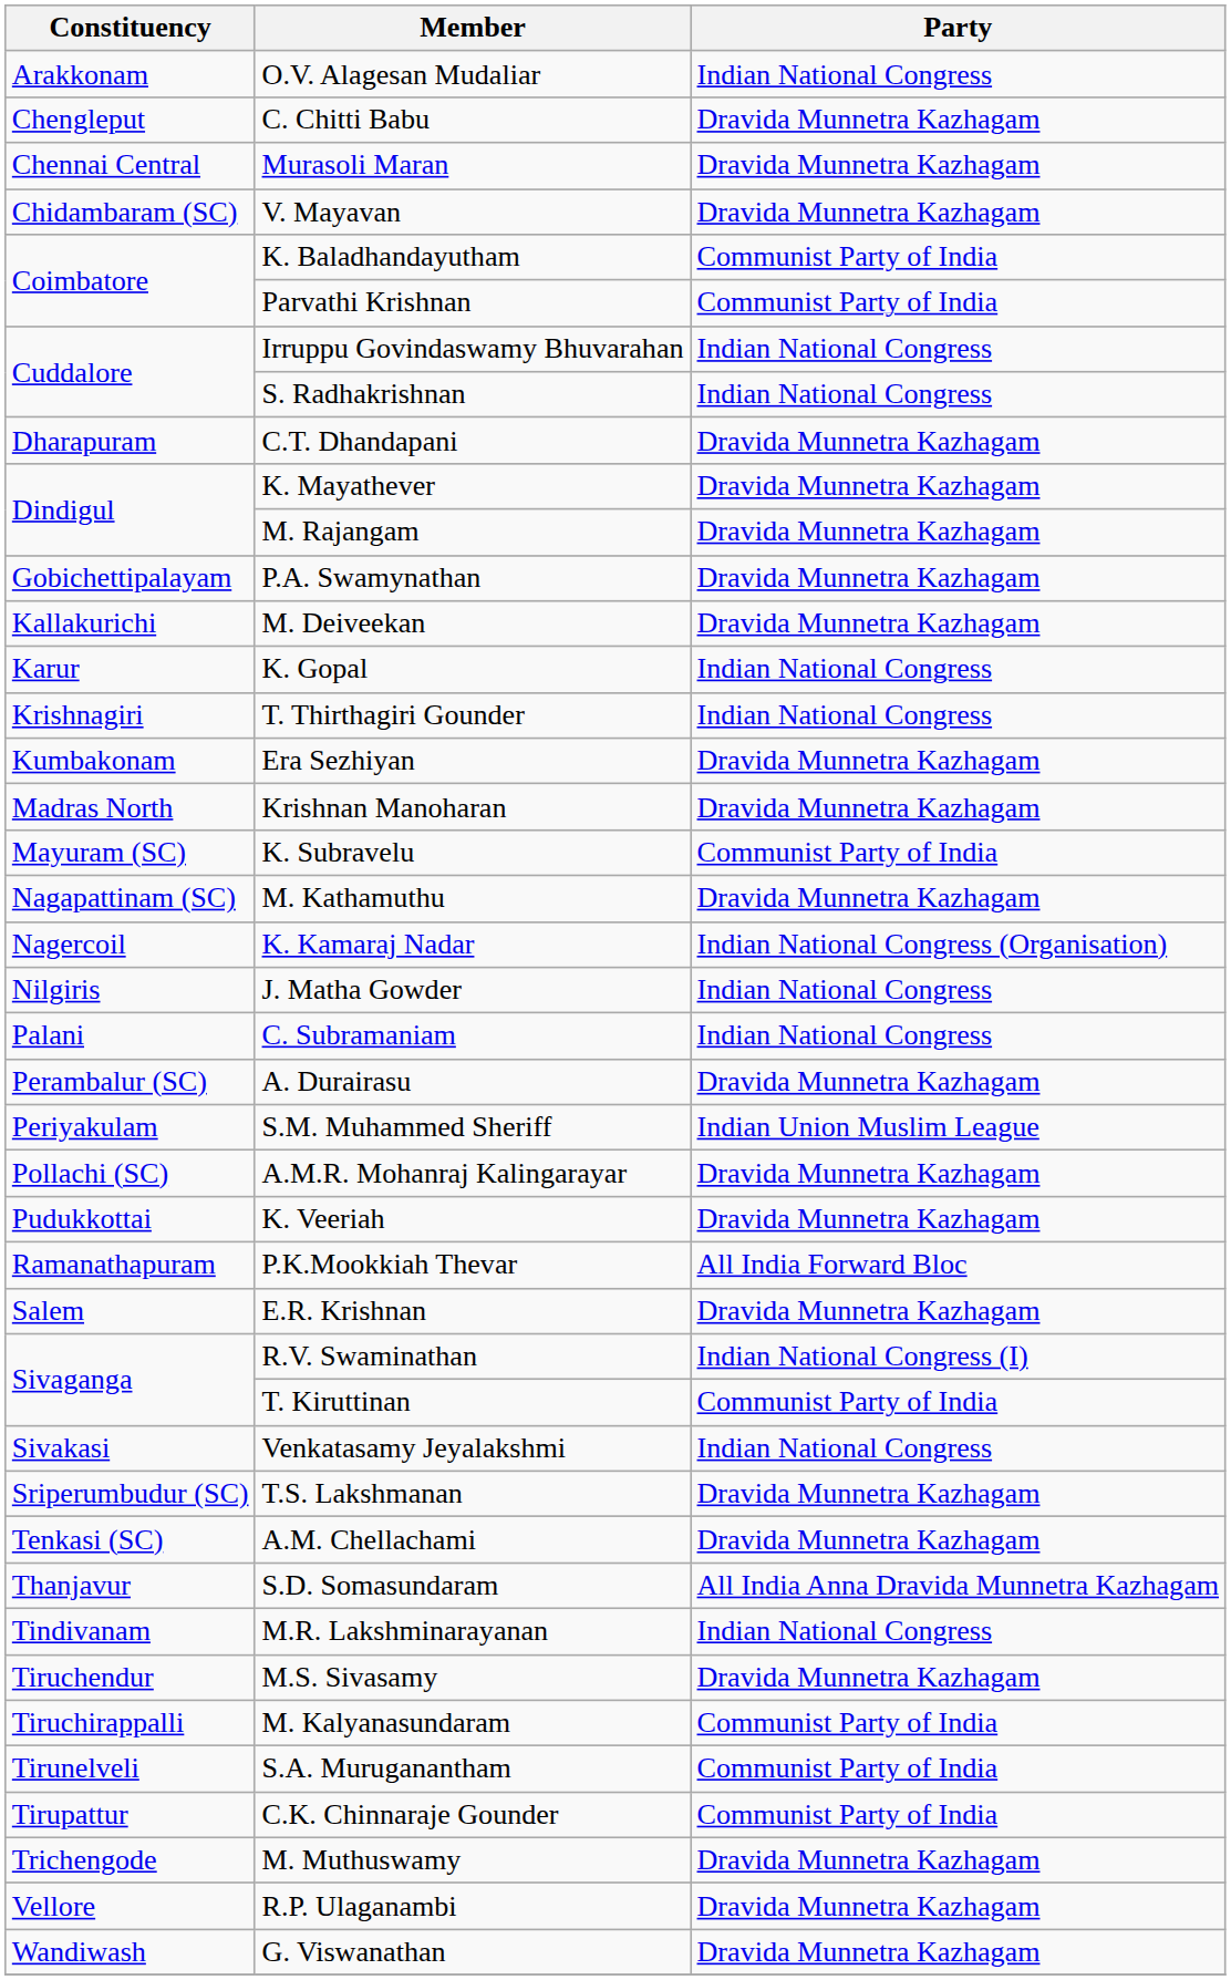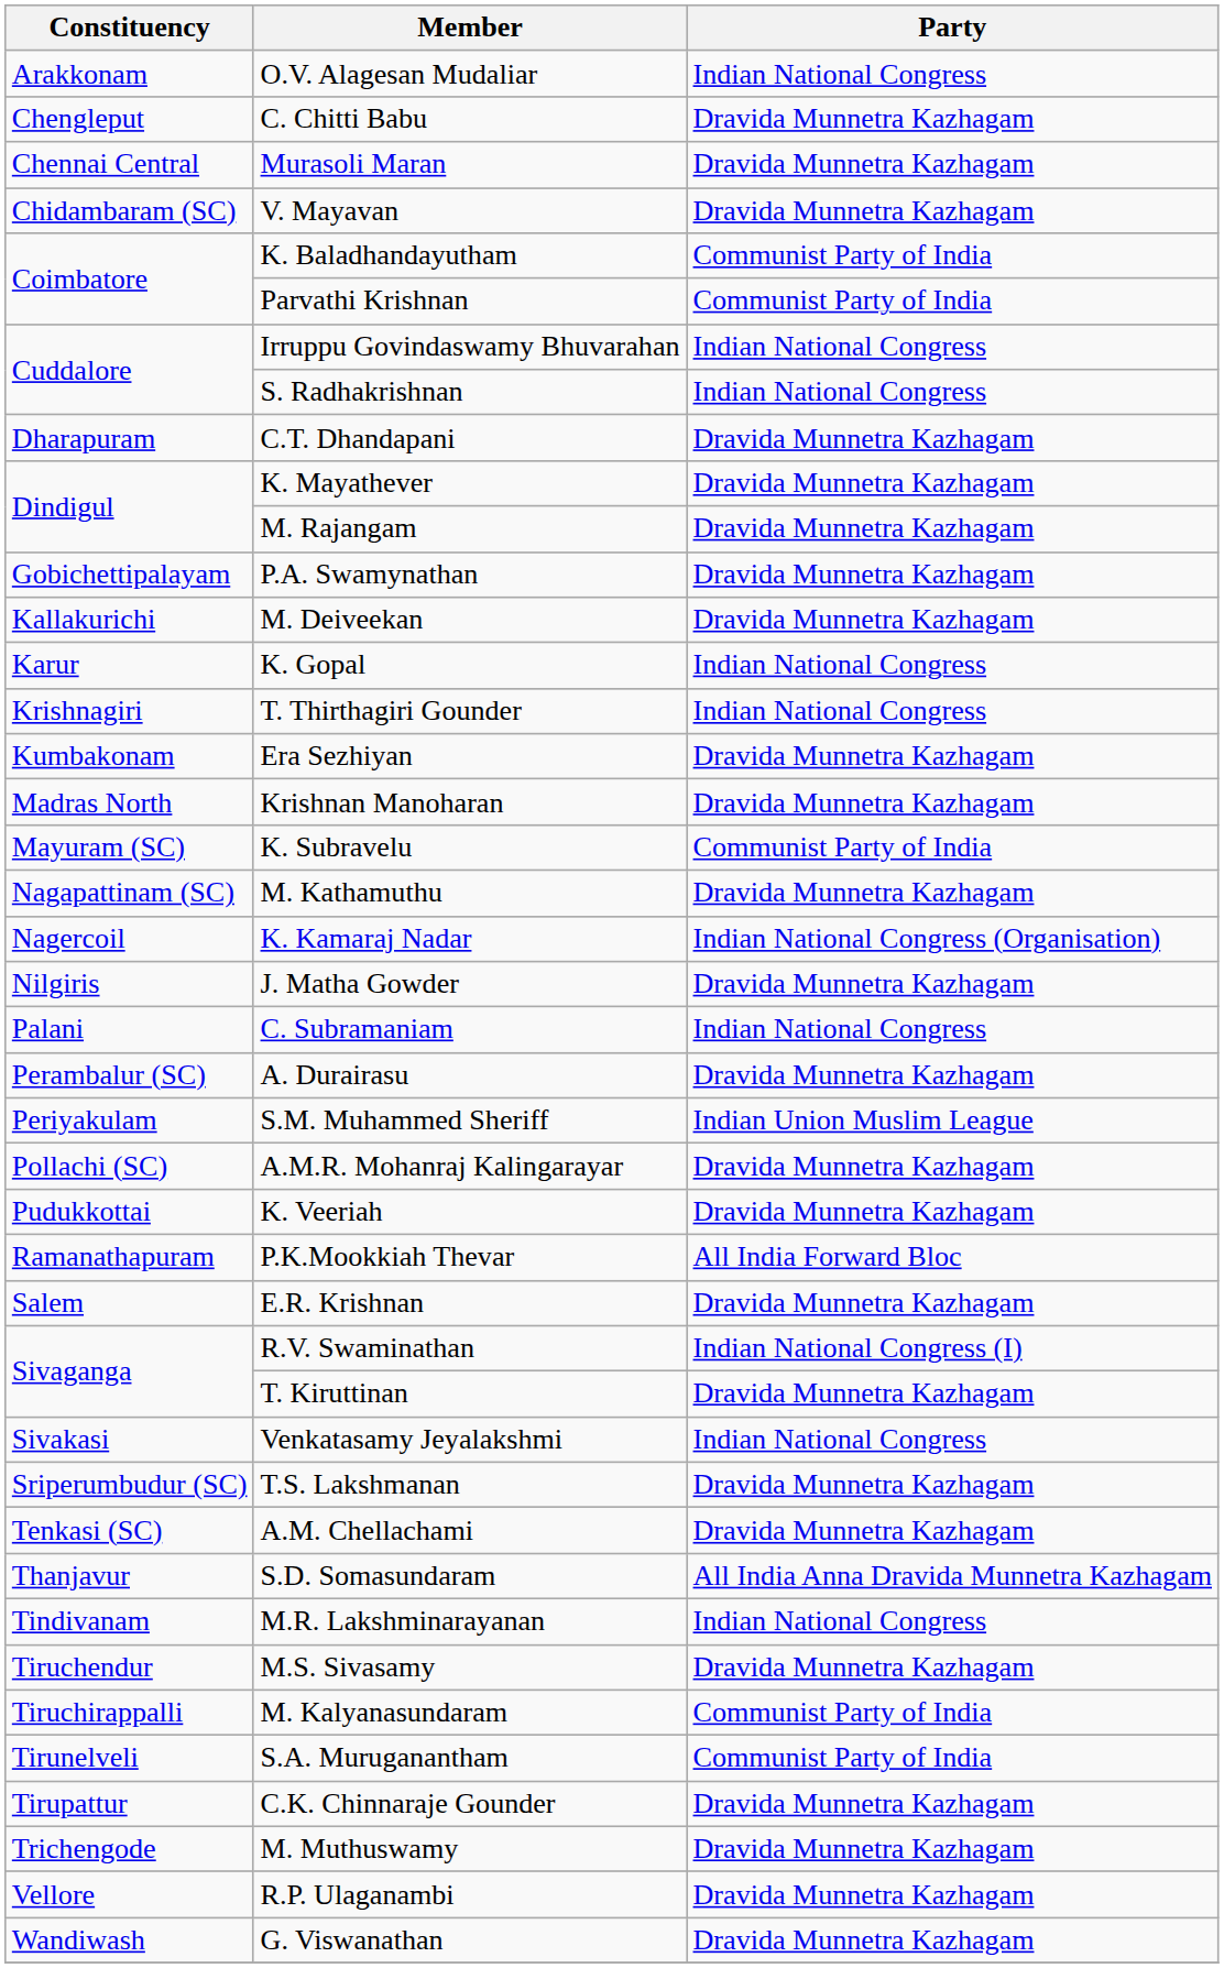J. Matha Gowder | Party: Indian National Congress -> Dravida Munnetra Kazhagam
T. Kiruttinan | Party: Communist Party of India -> Dravida Munnetra Kazhagam
C.K. Chinnaraje Gounder | Party: Communist Party of India -> Dravida Munnetra Kazhagam
